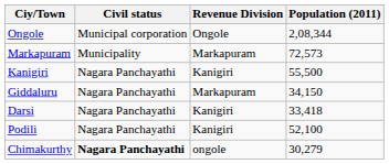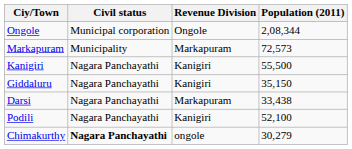Giddaluru | Revenue Division: Markapuram -> Kanigiri
Giddaluru | Population (2011): 34,150 -> 35,150
Darsi | Revenue Division: Kanigiri -> Markapuram
Darsi | Population (2011): 33,418 -> 33,438
